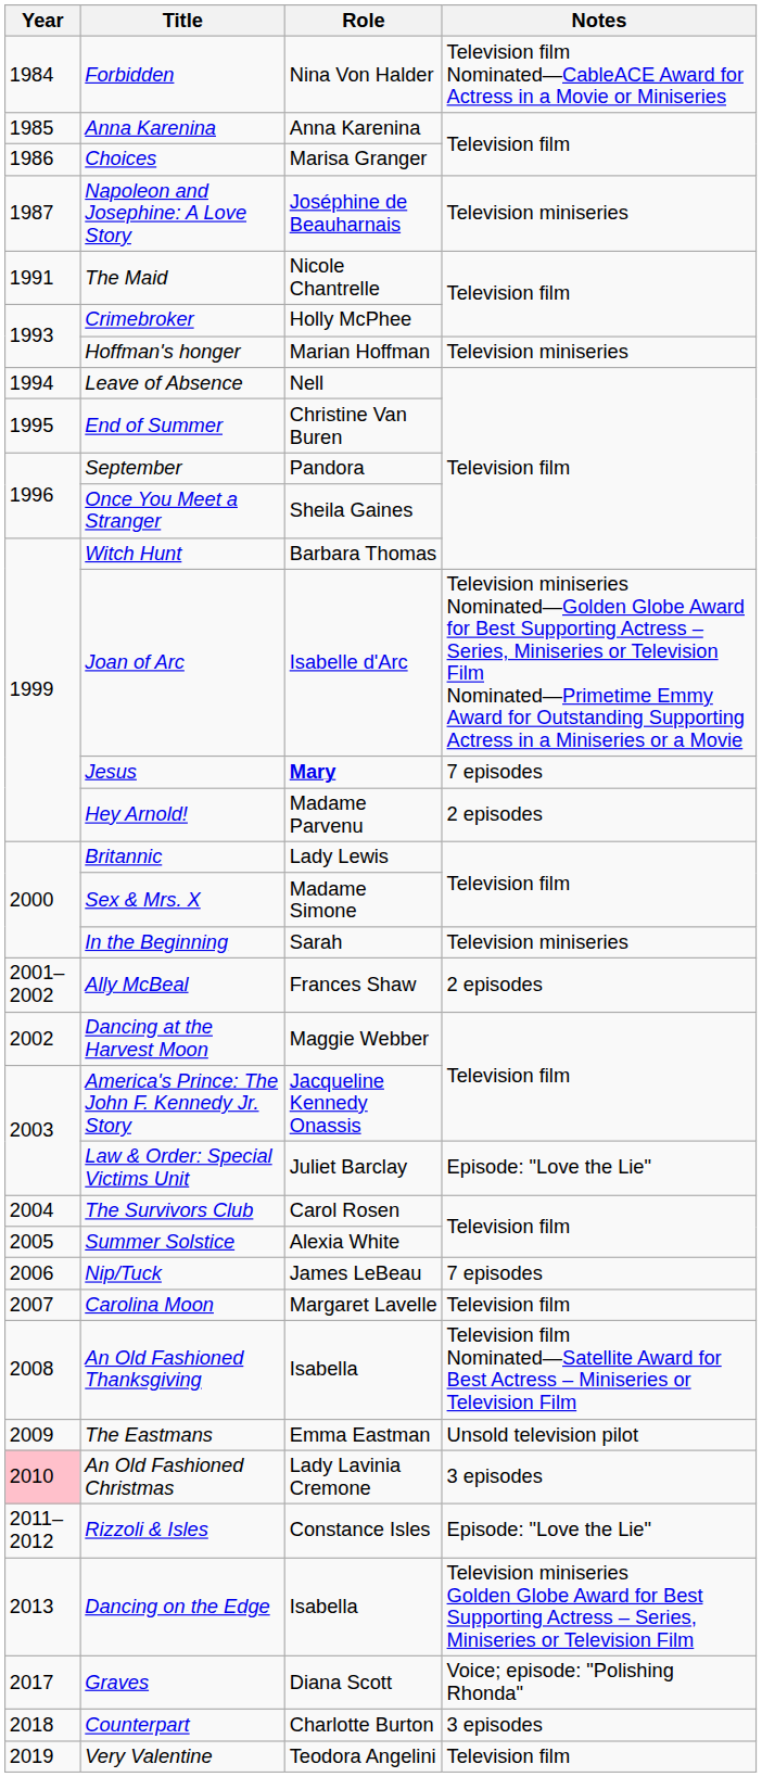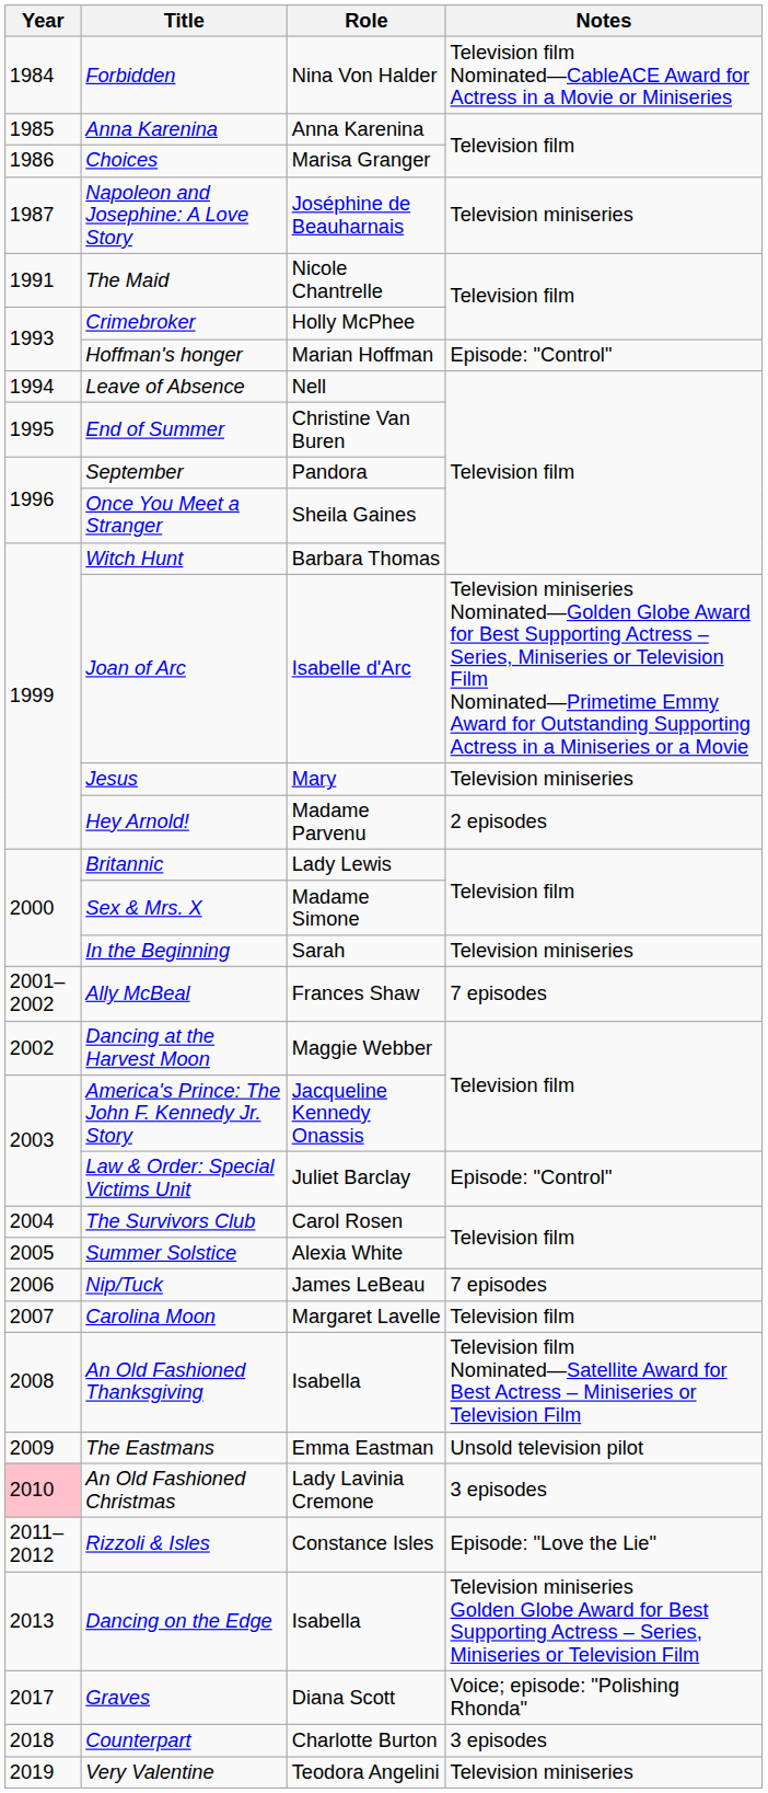Hoffman's honger | Notes: Television miniseries -> Episode: "Control"
Jesus | Role: bold -> normal
Jesus | Notes: 7 episodes -> Television miniseries
Ally McBeal | Notes: 2 episodes -> 7 episodes
Law & Order: Special Victims Unit | Notes: Episode: "Love the Lie" -> Episode: "Control"
Very Valentine | Notes: Television film -> Television miniseries
